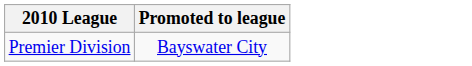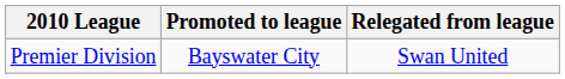+ column: Relegated from league | Swan United
